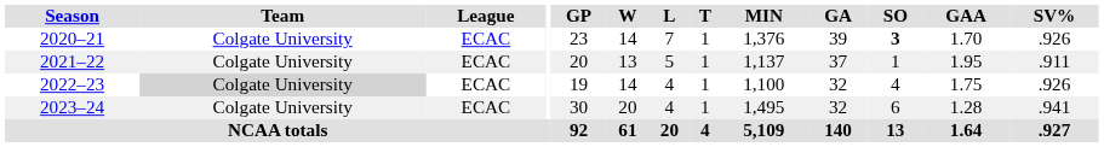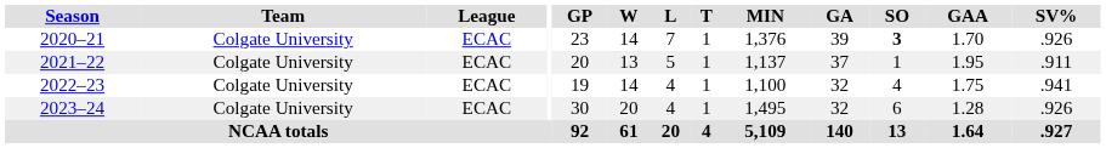2022–23 | Team: lightgrey background -> no background
2022–23 | SV%: .926 -> .941
2023–24 | SV%: .941 -> .926
